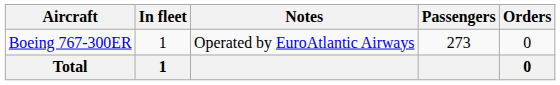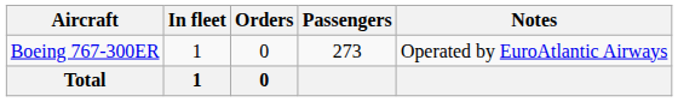columns swapped: Orders <-> Notes
